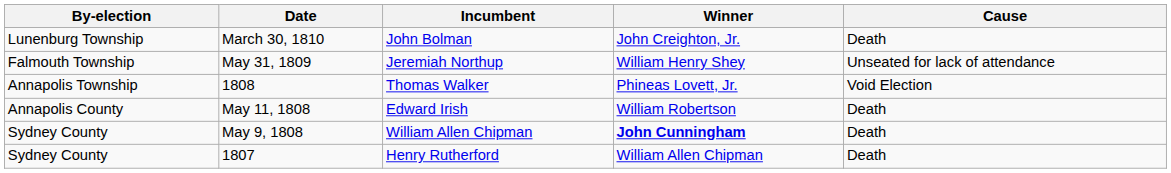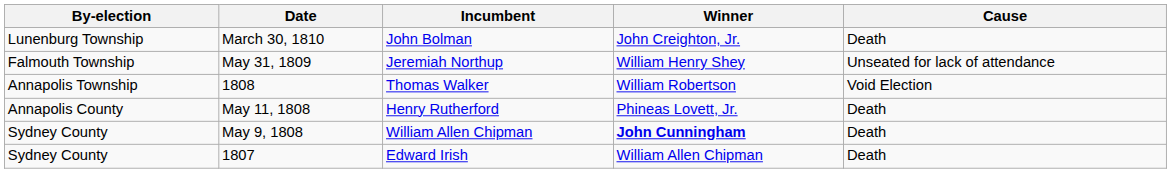1808 | Winner: Phineas Lovett, Jr. -> William Robertson
May 11, 1808 | Incumbent: Edward Irish -> Henry Rutherford
May 11, 1808 | Winner: William Robertson -> Phineas Lovett, Jr.
1807 | Incumbent: Henry Rutherford -> Edward Irish
